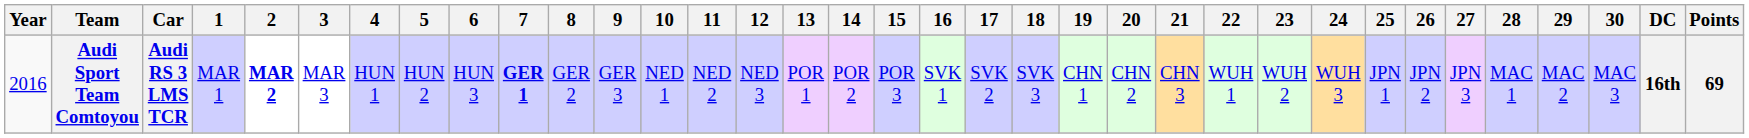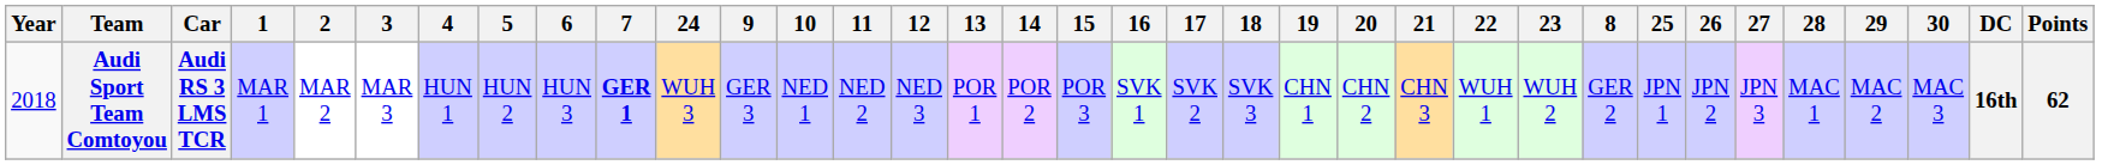columns swapped: 8 <-> 24
Audi Sport Team Comtoyou | Year: 2016 -> 2018
Audi Sport Team Comtoyou | 2: bold -> normal
Audi Sport Team Comtoyou | Points: 69 -> 62
